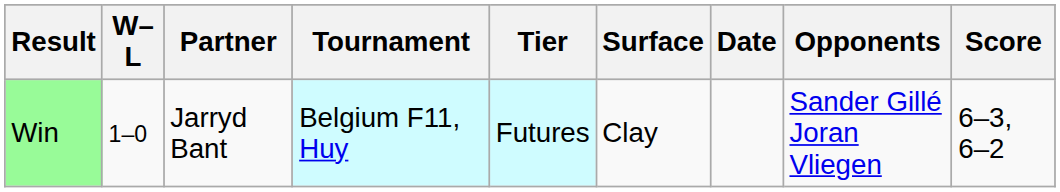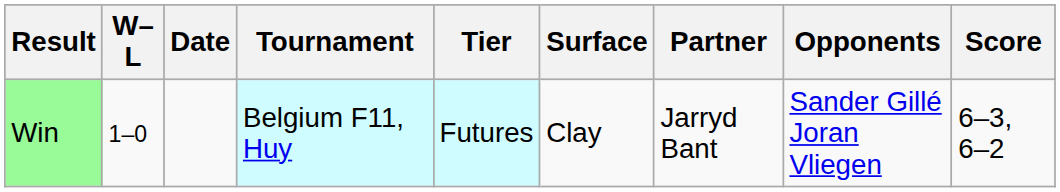columns swapped: Date <-> Partner
